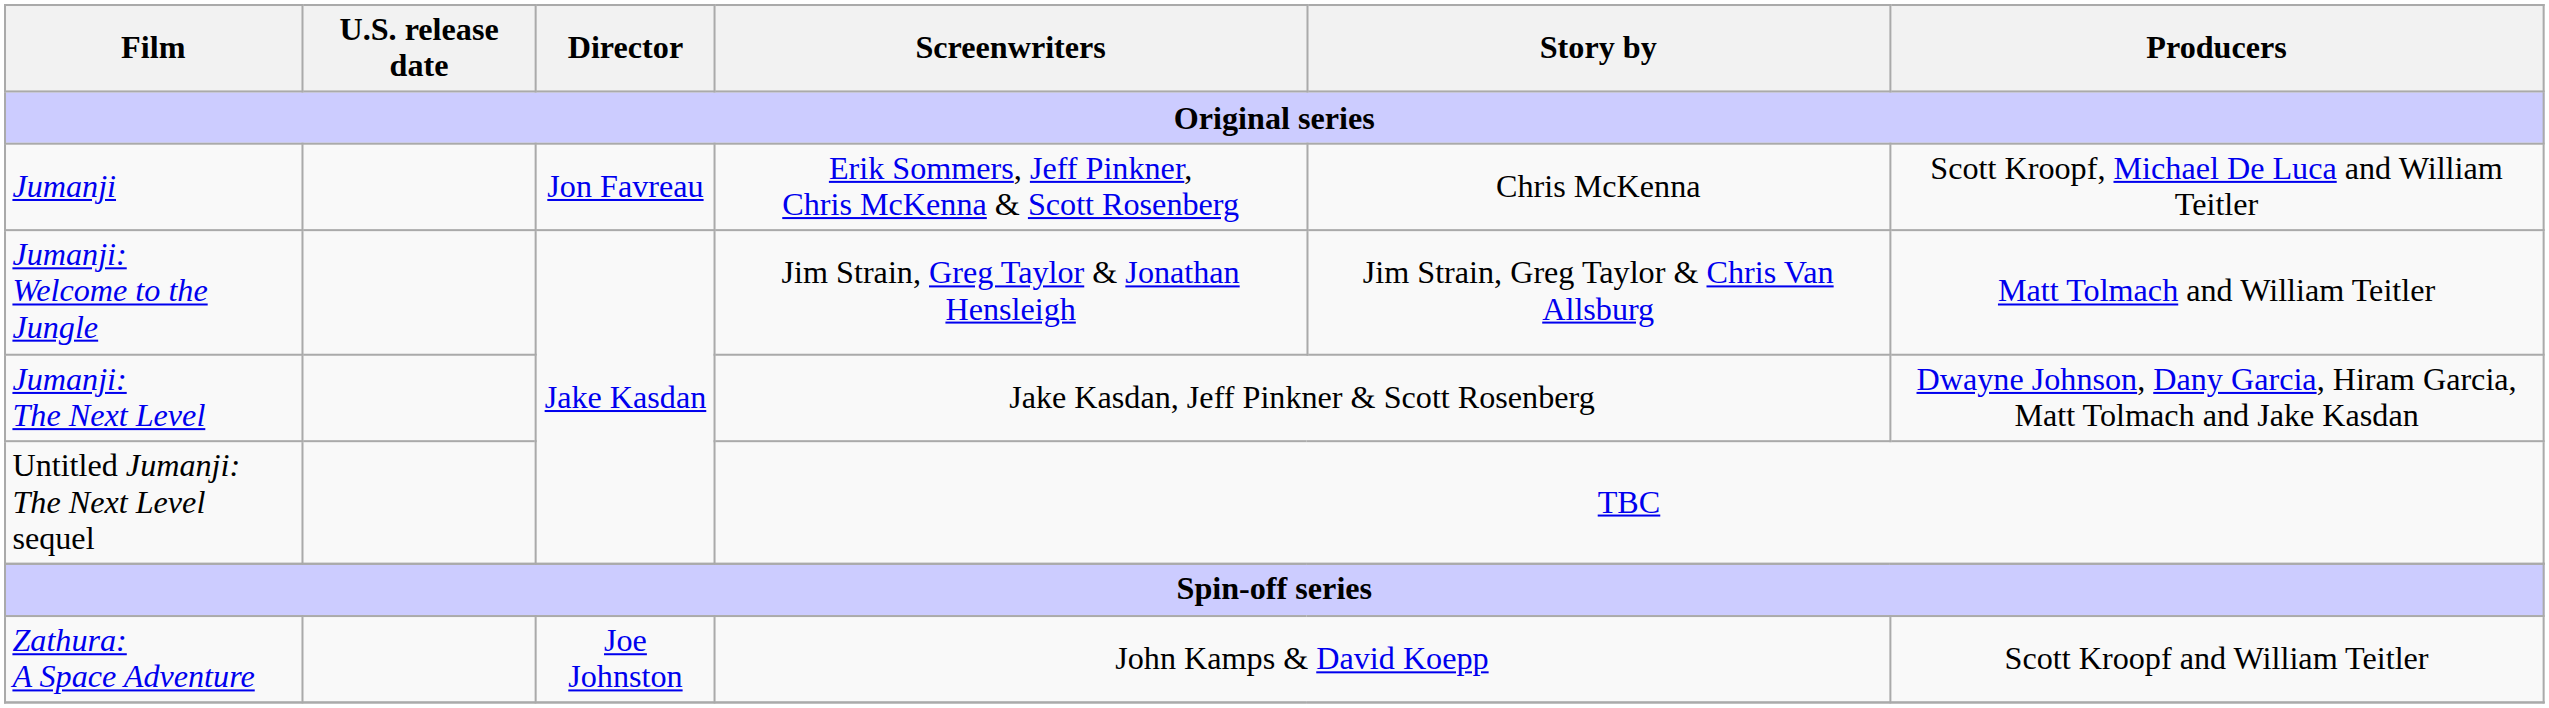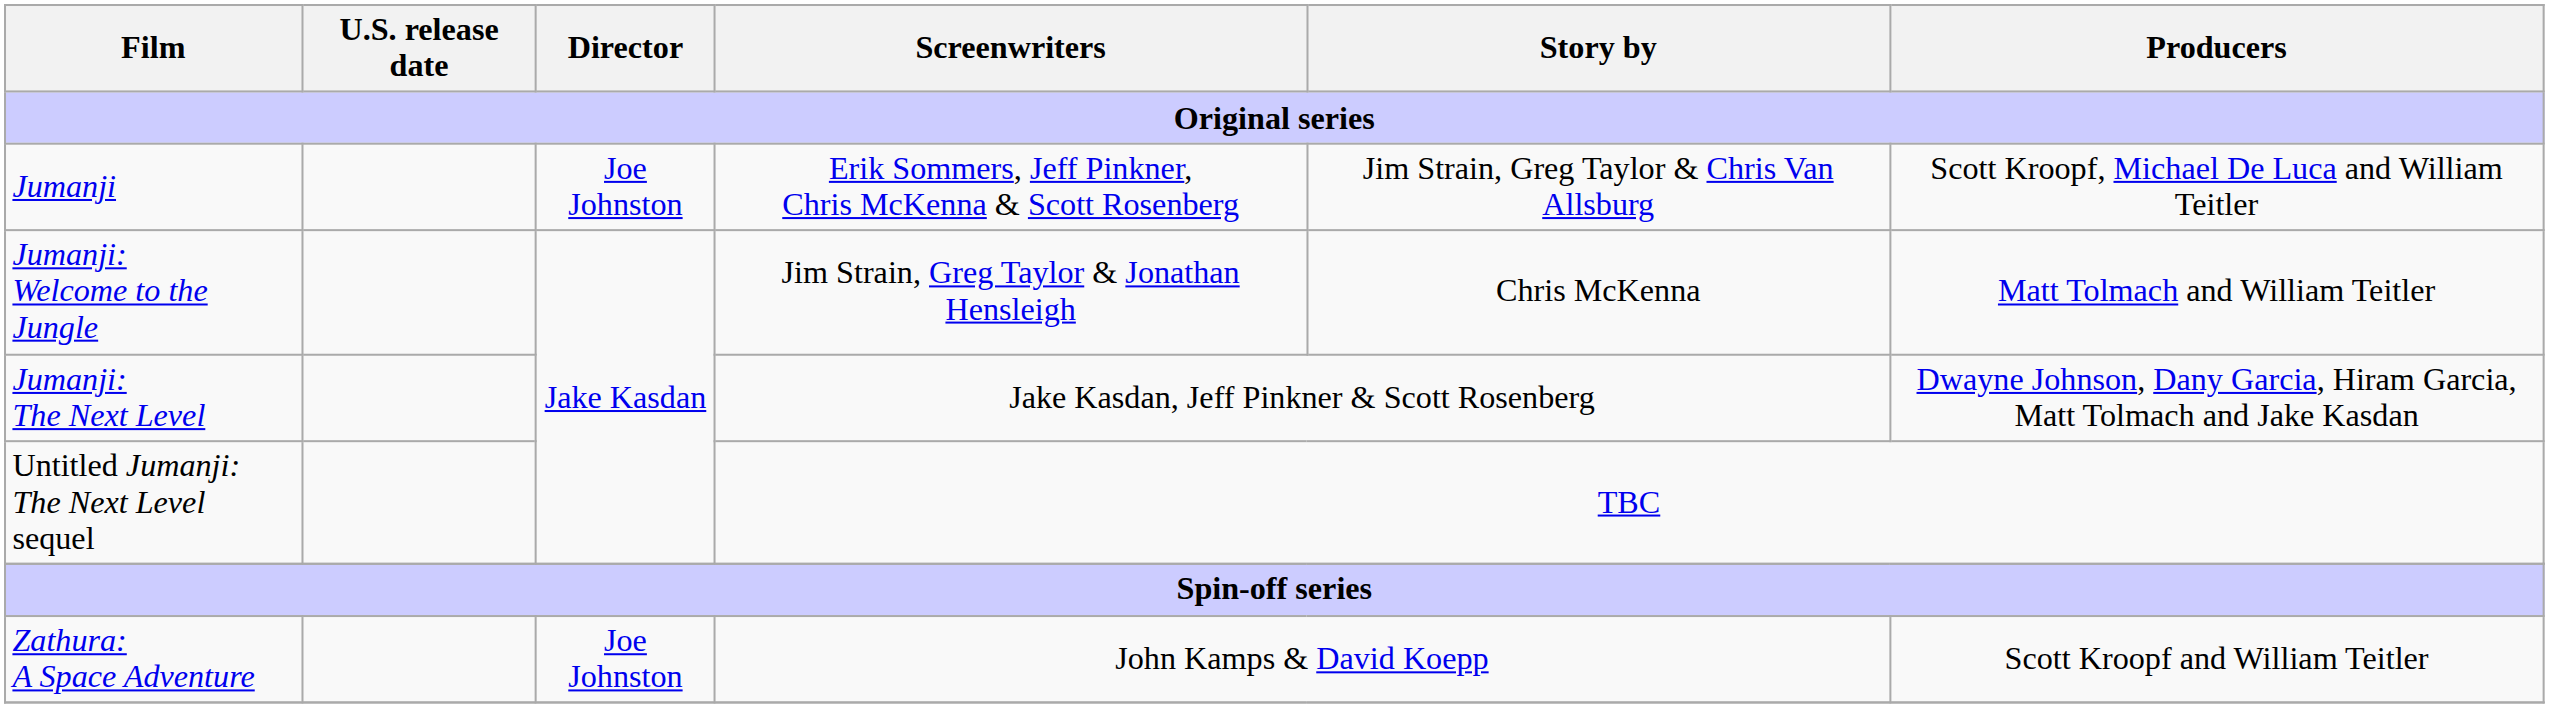Jumanji | Director: Jon Favreau -> Joe Johnston
Jumanji | Story by: Chris McKenna -> Jim Strain, Greg Taylor & Chris Van Allsburg
Jumanji: Welcome to the Jungle | Story by: Jim Strain, Greg Taylor & Chris Van Allsburg -> Chris McKenna
